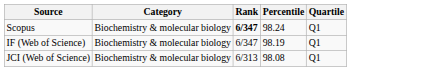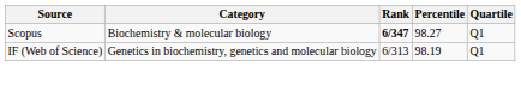Scopus | Percentile: 98.24 -> 98.27
IF (Web of Science) | Category: Biochemistry & molecular biology -> Genetics in biochemistry, genetics and molecular biology
IF (Web of Science) | Rank: 6/347 -> 6/313
- row: JCI (Web of Science) | Biochemistry & molecular biology | 6/313 | 98.08 | Q1
